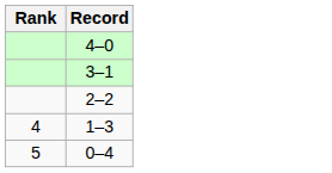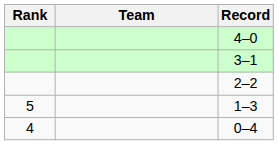+ column: Team
1–3 | Rank: 4 -> 5
0–4 | Rank: 5 -> 4
